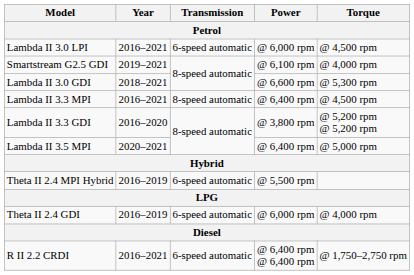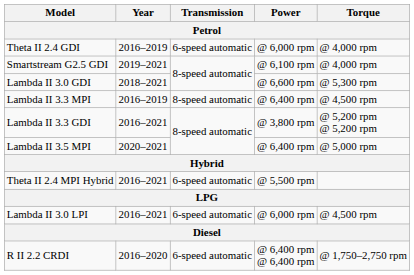rows swapped: Theta II 2.4 GDI <-> Lambda II 3.0 LPI
Lambda II 3.3 MPI | Year: 2016–2021 -> 2016–2019
Lambda II 3.3 GDI | Year: 2016–2020 -> 2016–2021
Theta II 2.4 MPI Hybrid | Year: 2016–2019 -> 2016–2021
R II 2.2 CRDI | Year: 2016–2021 -> 2016–2020
